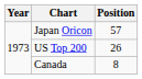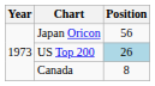Japan Oricon | Position: 57 -> 56
US Top 200 | Position: no background -> lightblue background
